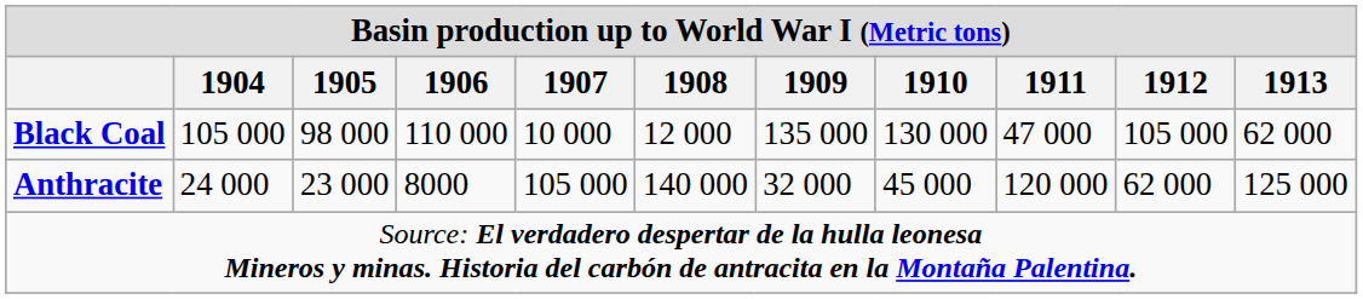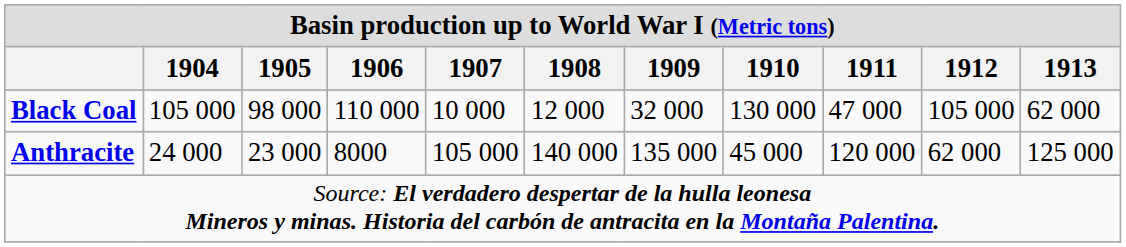Black Coal | 1909: 135 000 -> 32 000
Anthracite | 1909: 32 000 -> 135 000
